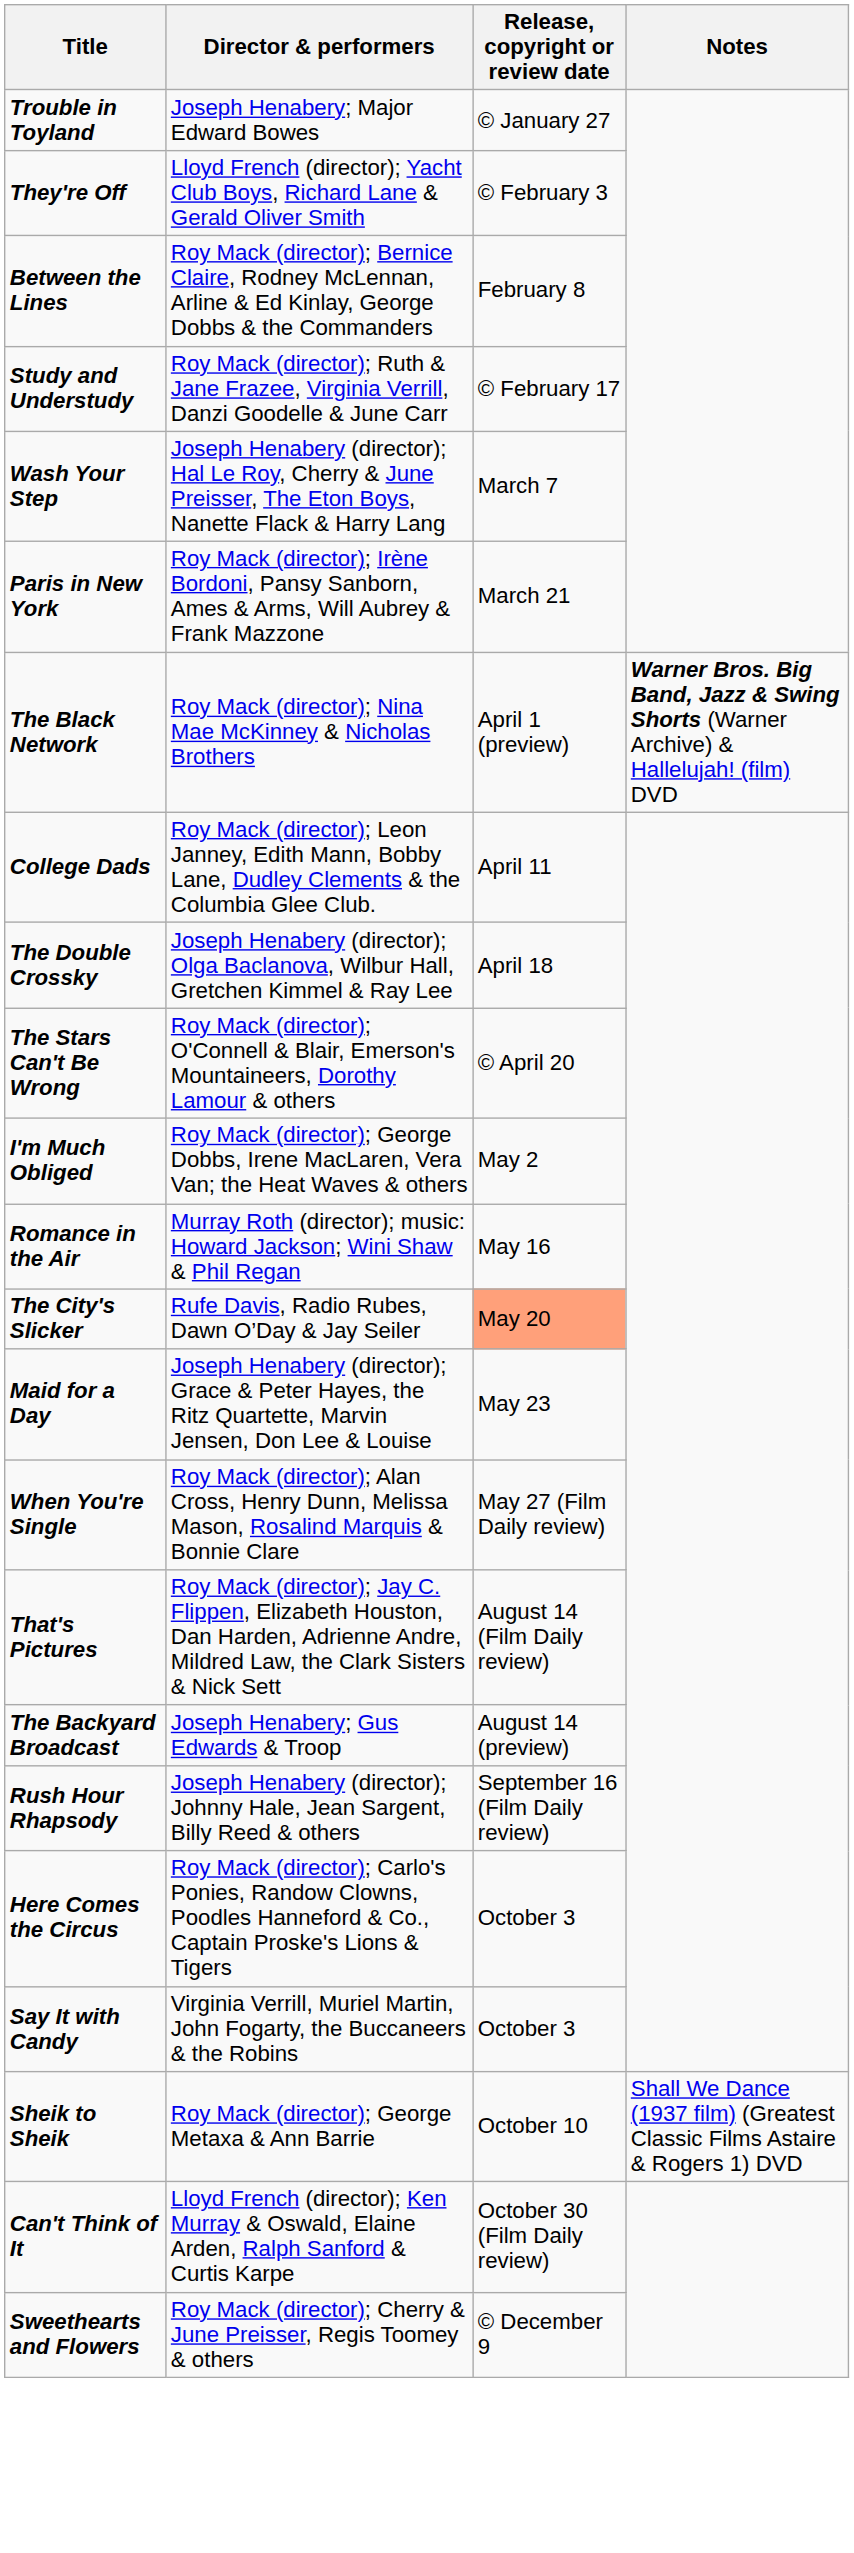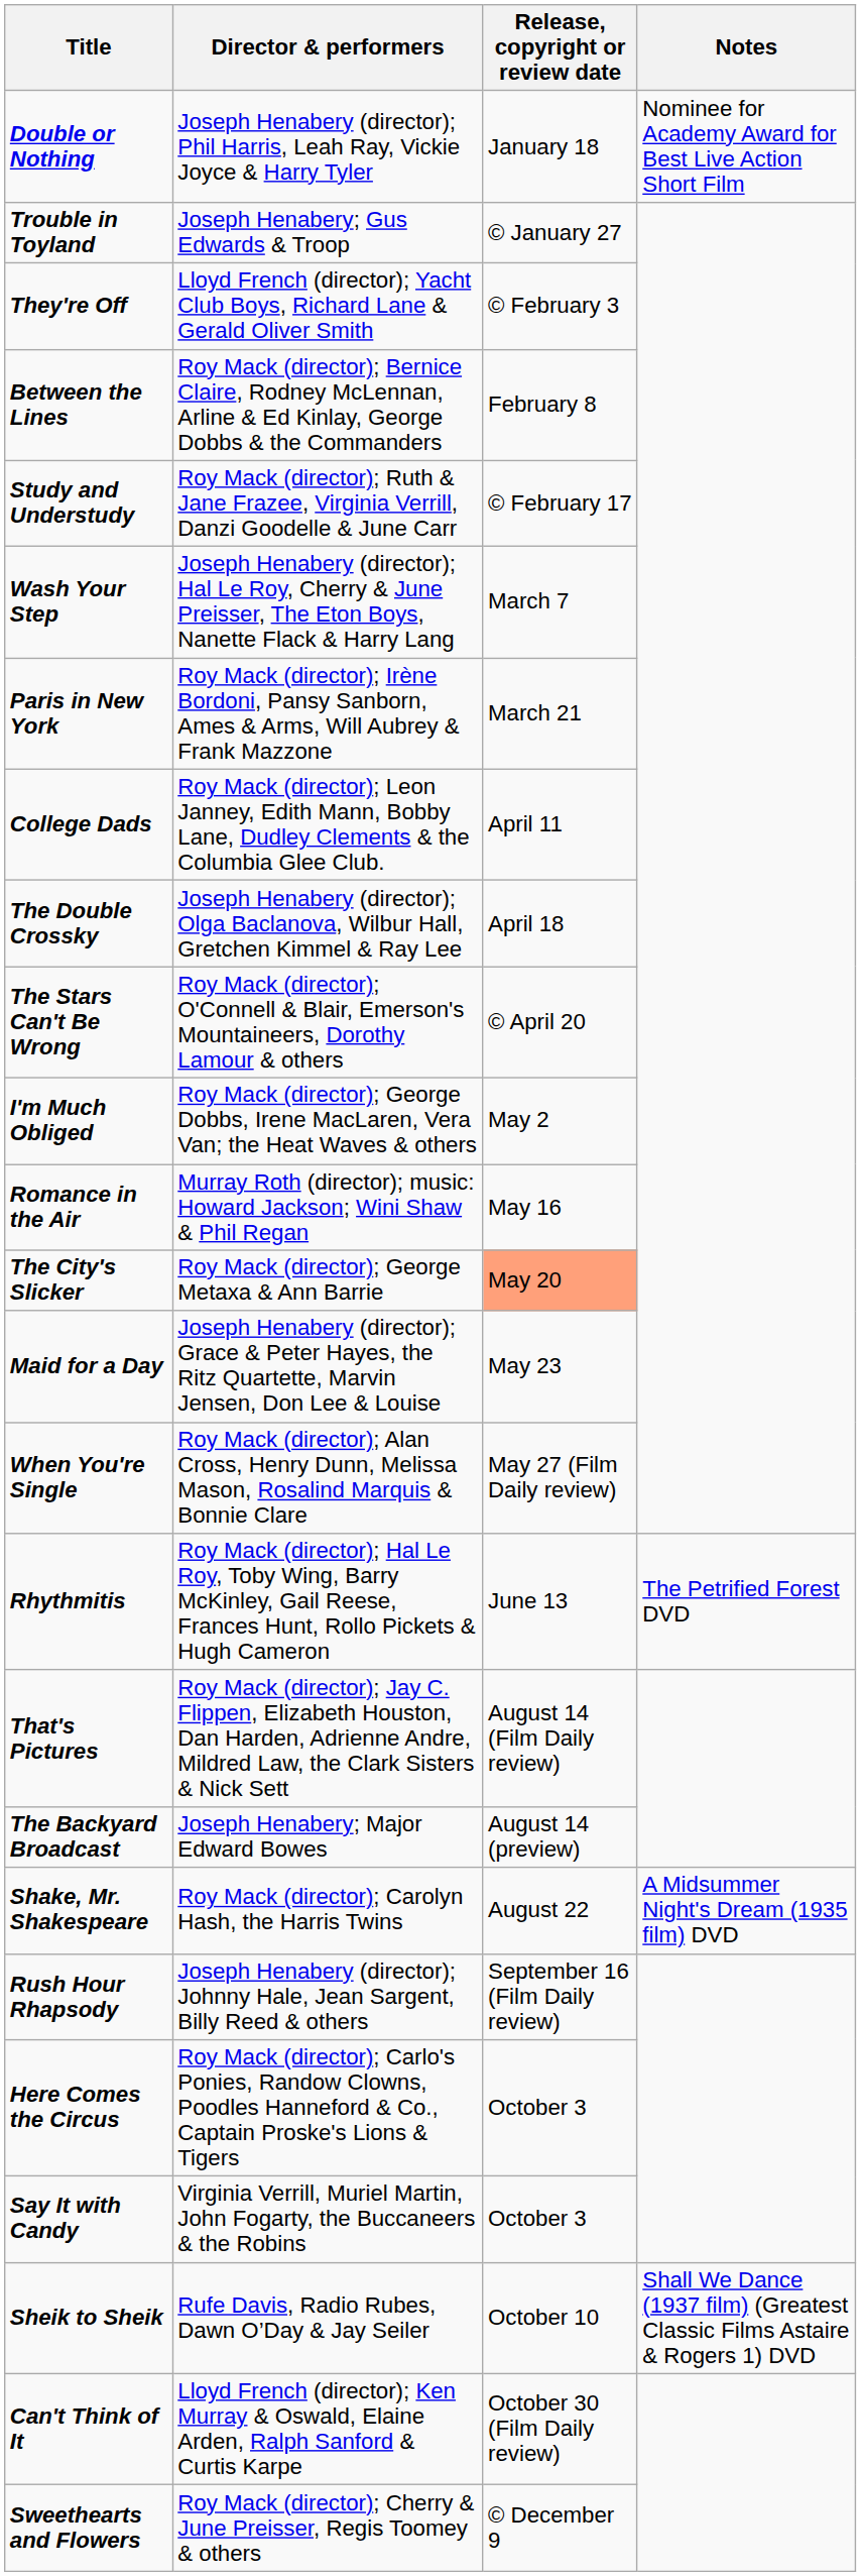+ row: Double or Nothing | Joseph Henabery (director); Phil Harris, Leah Ray, Vickie Joyce & Harry Tyler | January 18 | Nominee for Academy Award for Best Live Action Short Film
Trouble in Toyland | Director & performers: Joseph Henabery; Major Edward Bowes -> Joseph Henabery; Gus Edwards & Troop
- row: The Black Network | Roy Mack (director); Nina Mae McKinney & Nicholas Brothers | April 1 (preview) | Warner Bros. Big Band, Jazz & Swing Shorts (Warner Archive) & Hallelujah! (film) DVD
The City's Slicker | Director & performers: Rufe Davis, Radio Rubes, Dawn O’Day & Jay Seiler -> Roy Mack (director); George Metaxa & Ann Barrie
+ row: Rhythmitis | Roy Mack (director); Hal Le Roy, Toby Wing, Barry McKinley, Gail Reese, Frances Hunt, Rollo Pickets & Hugh Cameron | June 13 | The Petrified Forest DVD
The Backyard Broadcast | Director & performers: Joseph Henabery; Gus Edwards & Troop -> Joseph Henabery; Major Edward Bowes
+ row: Shake, Mr. Shakespeare | Roy Mack (director); Carolyn Hash, the Harris Twins | August 22 | A Midsummer Night's Dream (1935 film) DVD
Sheik to Sheik | Director & performers: Roy Mack (director); George Metaxa & Ann Barrie -> Rufe Davis, Radio Rubes, Dawn O’Day & Jay Seiler
